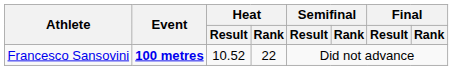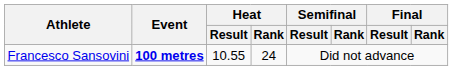Francesco Sansovini | Heat / Result: 10.52 -> 10.55
Francesco Sansovini | Heat / Rank: 22 -> 24
